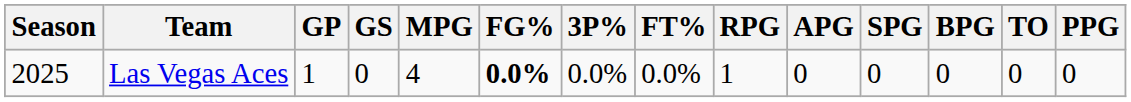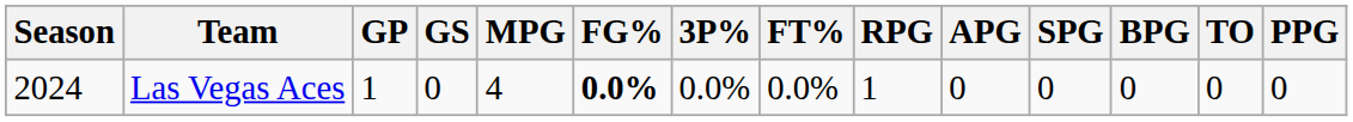Las Vegas Aces | Season: 2025 -> 2024
